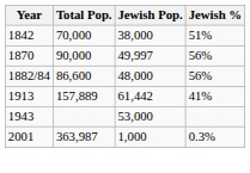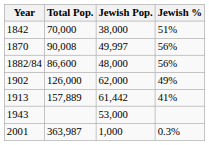1870 | Total Pop.: 90,000 -> 90,008
+ row: 1902 | 126,000 | 62,000 | 49%
